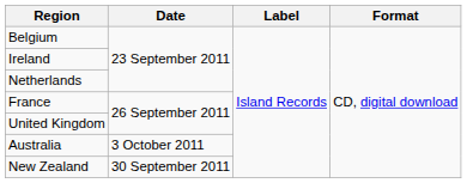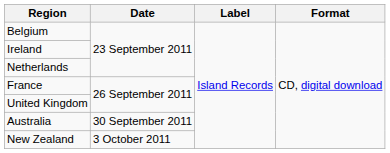Australia | Date: 3 October 2011 -> 30 September 2011
New Zealand | Date: 30 September 2011 -> 3 October 2011
